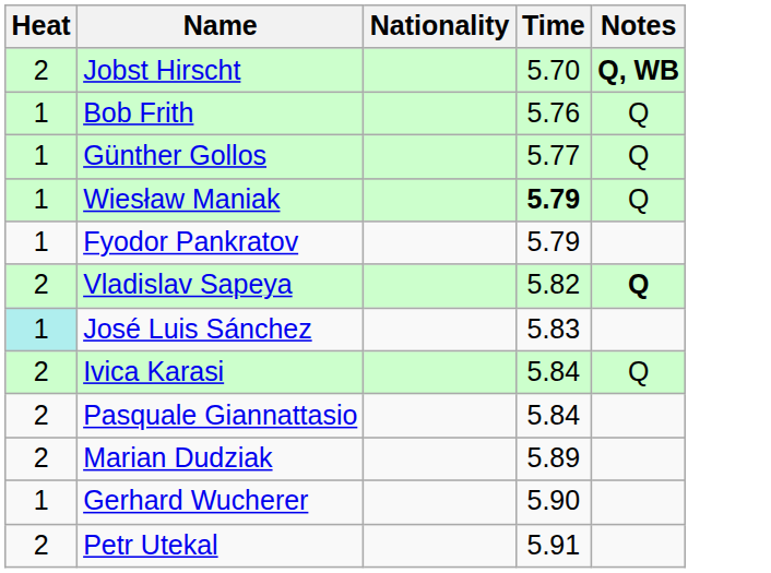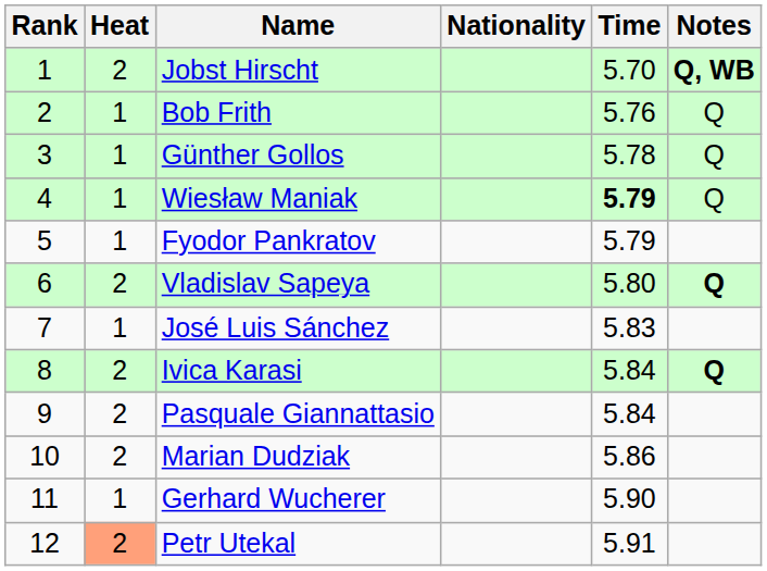+ column: Rank | 1 | 2 | 3 | 4 | 5 | 6 | 7 | 8 | 9 | 10 | 11 | 12
Günther Gollos | Time: 5.77 -> 5.78
Vladislav Sapeya | Time: 5.82 -> 5.80
José Luis Sánchez | Heat: paleturquoise background -> no background
Ivica Karasi | Notes: normal -> bold
Marian Dudziak | Time: 5.89 -> 5.86
Petr Utekal | Heat: no background -> lightsalmon background
